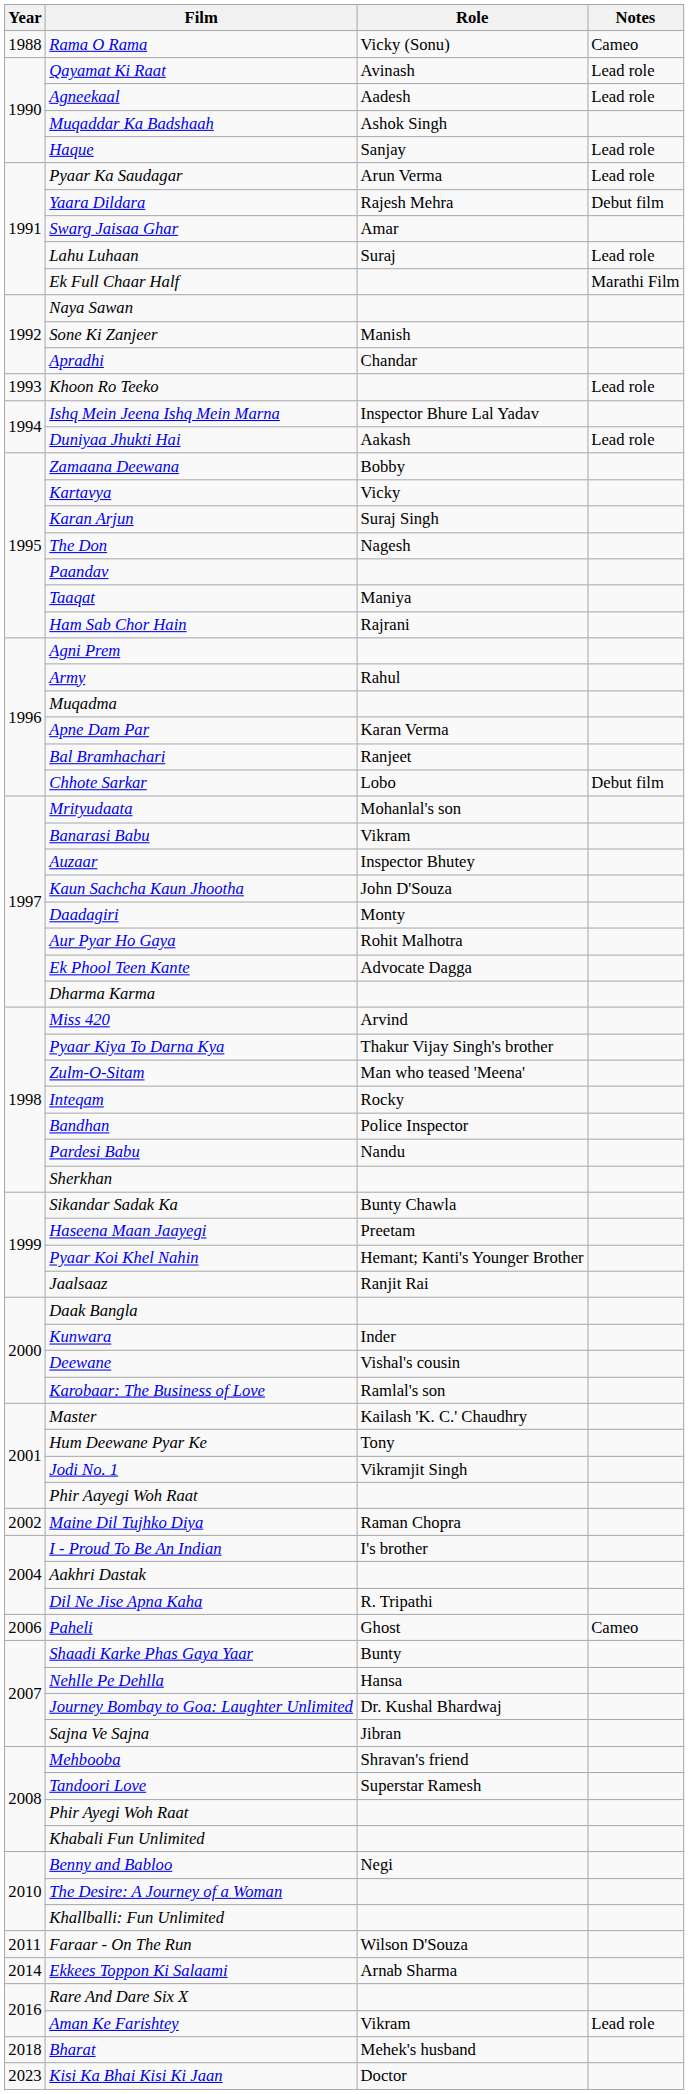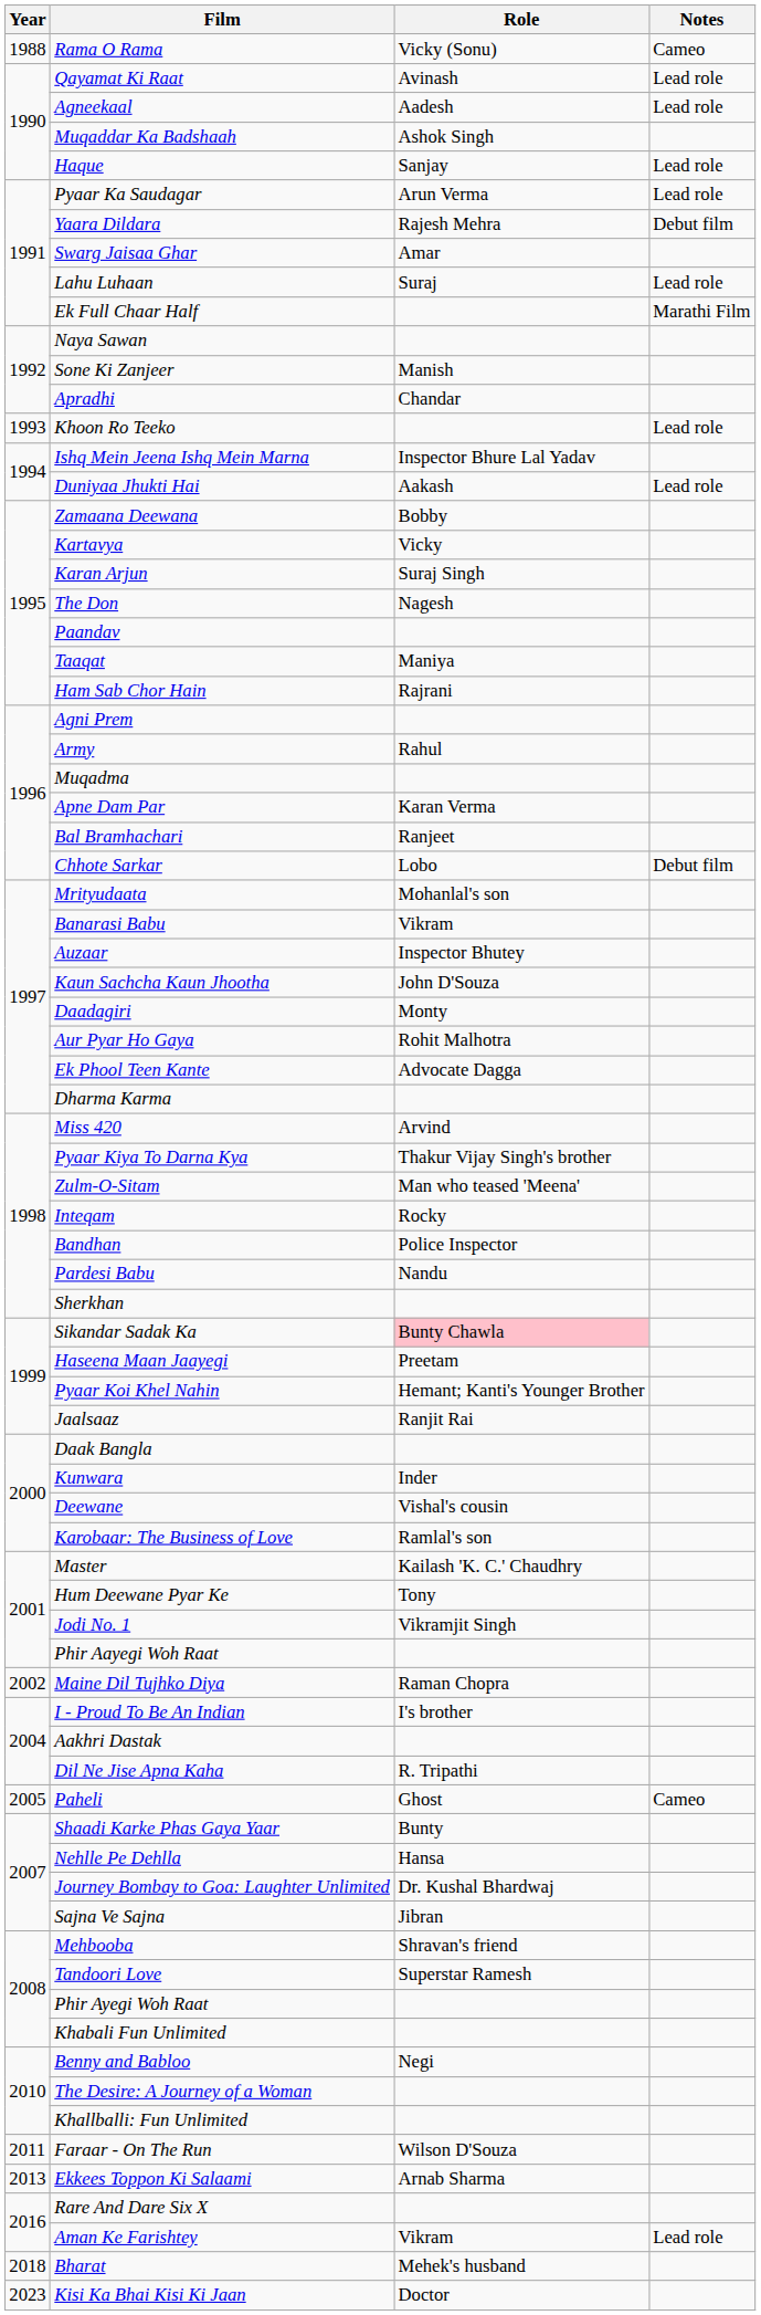Sikandar Sadak Ka | Role: no background -> pink background
Paheli | Year: 2006 -> 2005
Ekkees Toppon Ki Salaami | Year: 2014 -> 2013
